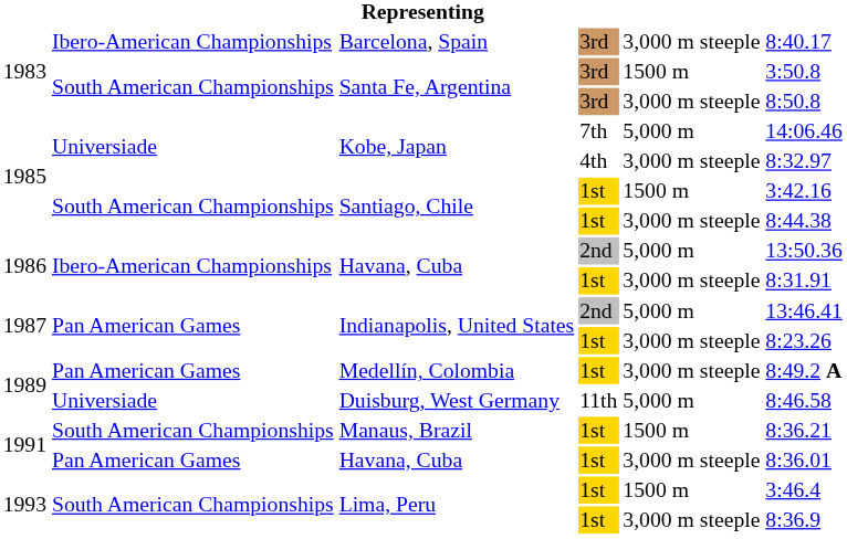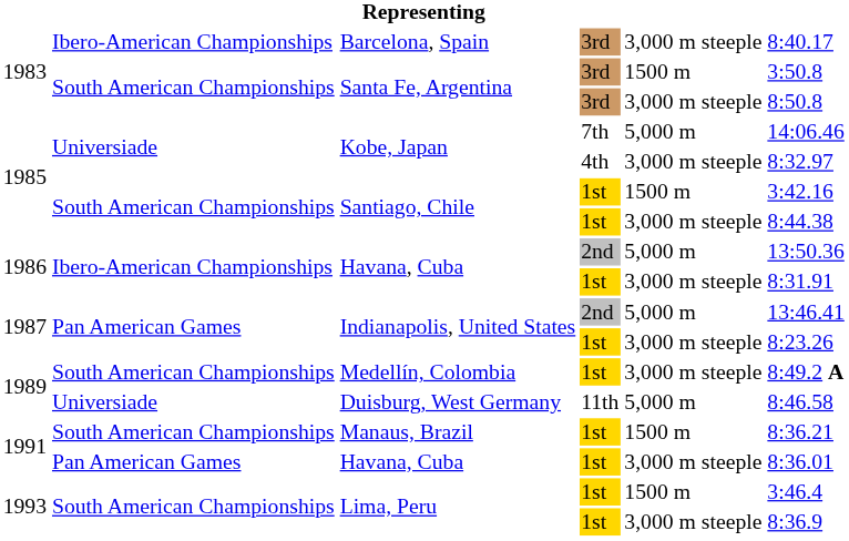Medellín, Colombia | column 2: Pan American Games -> South American Championships
